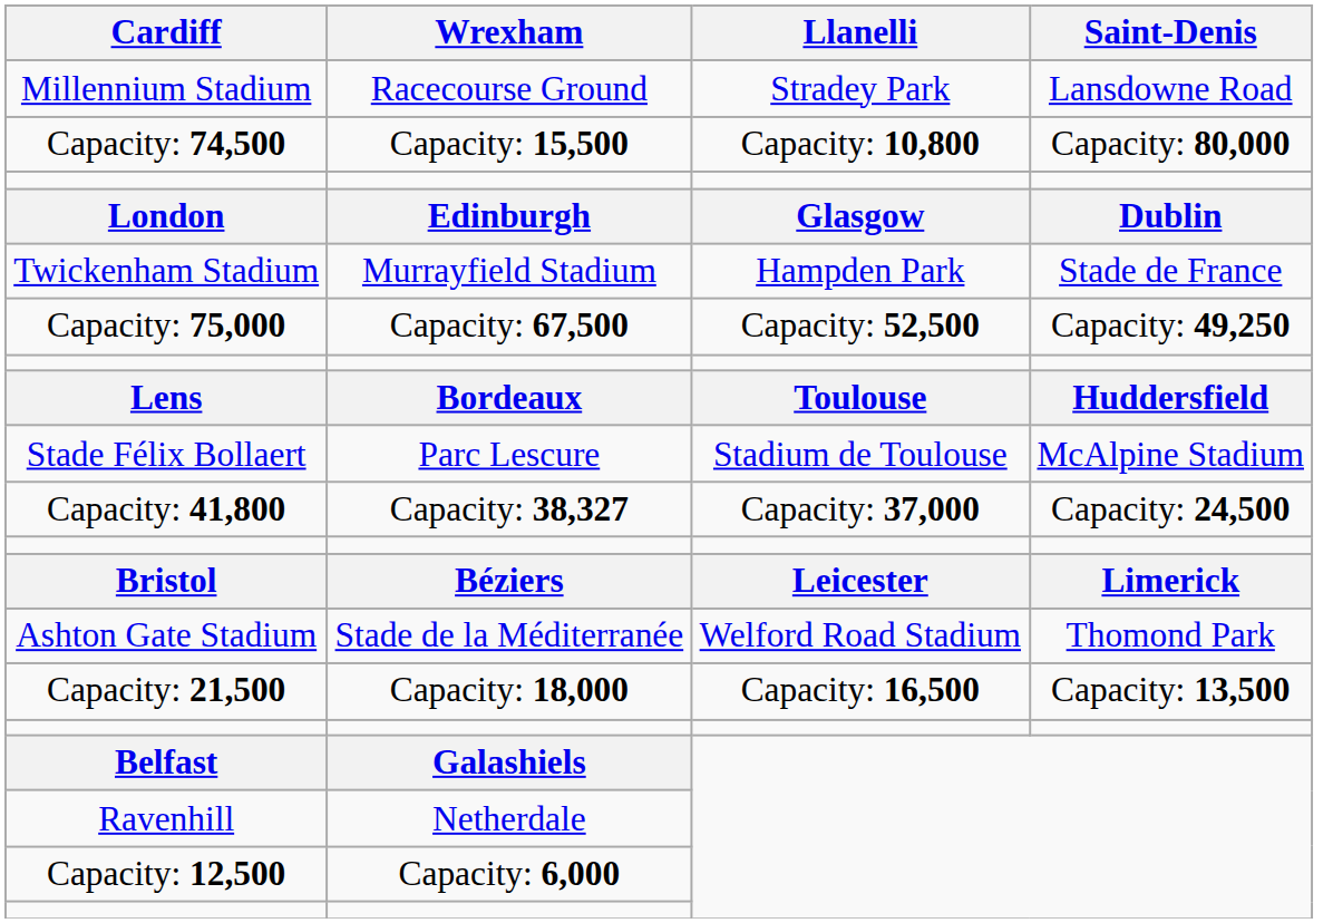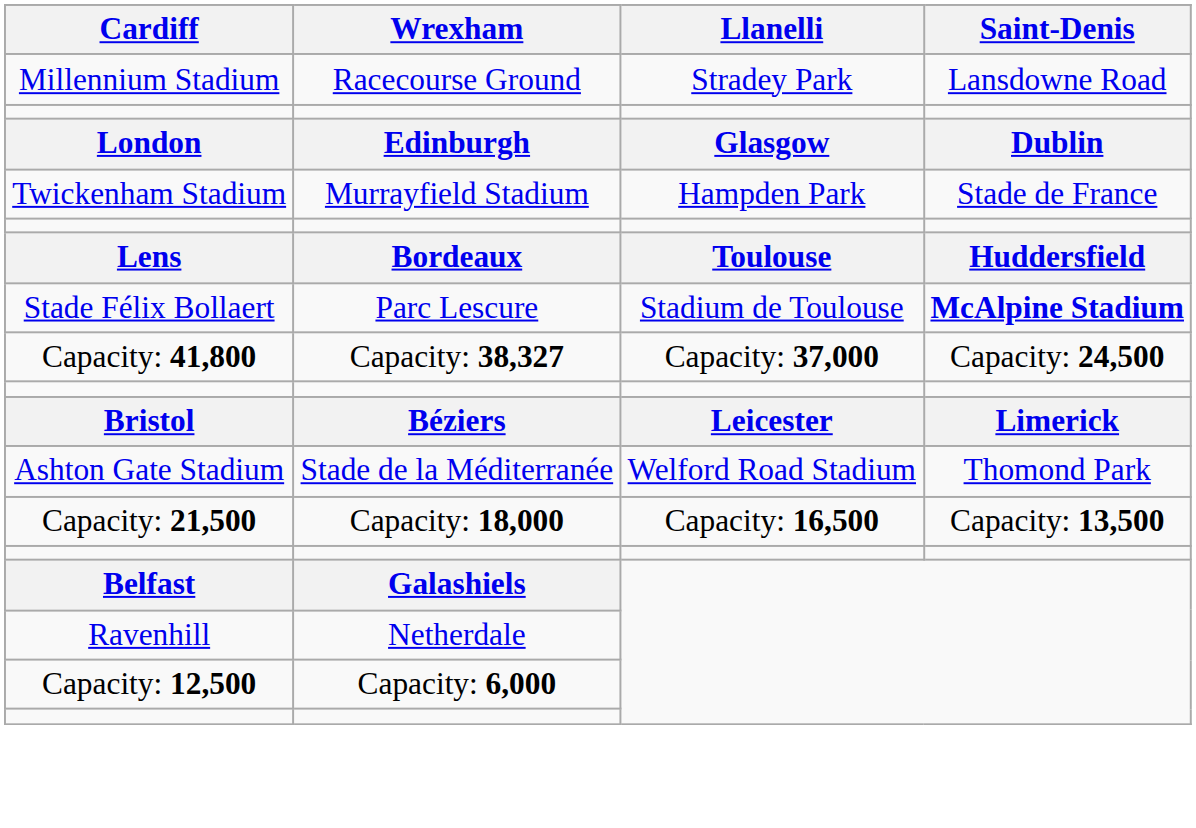- row: Capacity: 74,500 | Capacity: 15,500 | Capacity: 10,800 | Capacity: 80,000
- row: Capacity: 75,000 | Capacity: 67,500 | Capacity: 52,500 | Capacity: 49,250
Stade Félix Bollaert | Saint-Denis: normal -> bold
